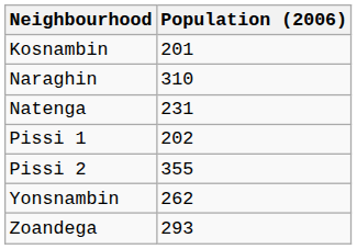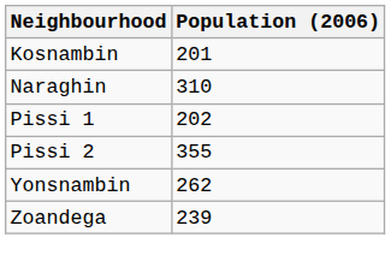- row: Natenga | 231
Zoandega | Population (2006): 293 -> 239
